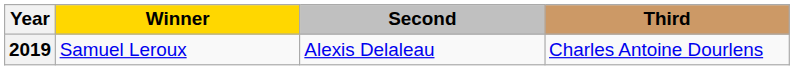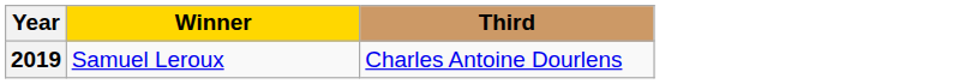- column: Second | Alexis Delaleau
